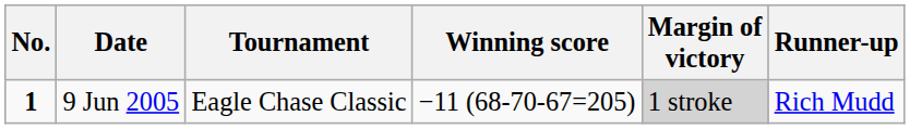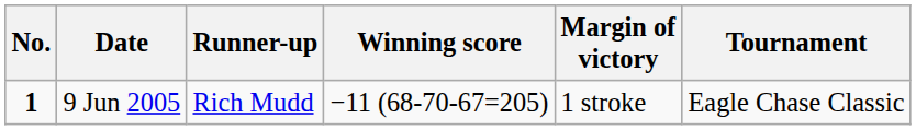columns swapped: Tournament <-> Runner-up
9 Jun 2005 | Margin of victory: lightgrey background -> no background
